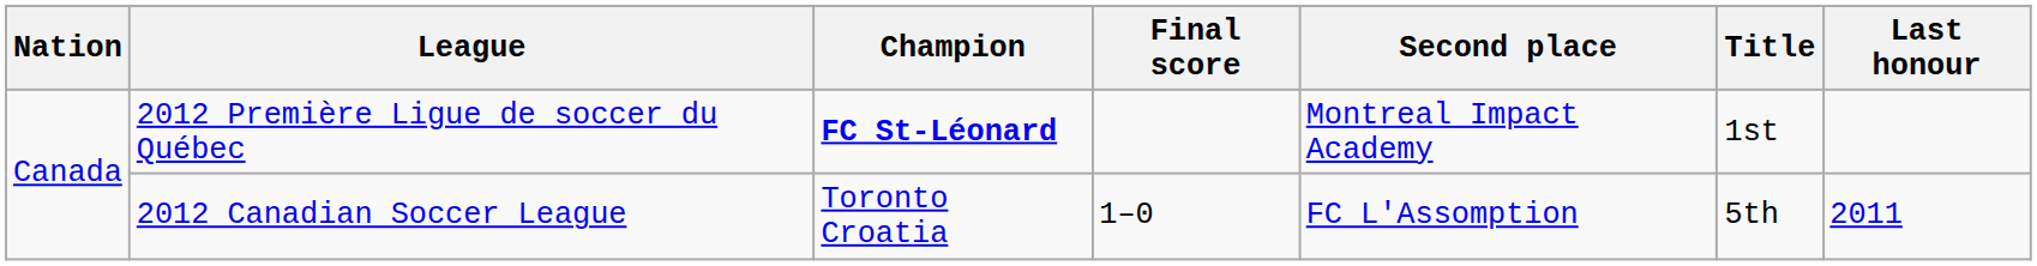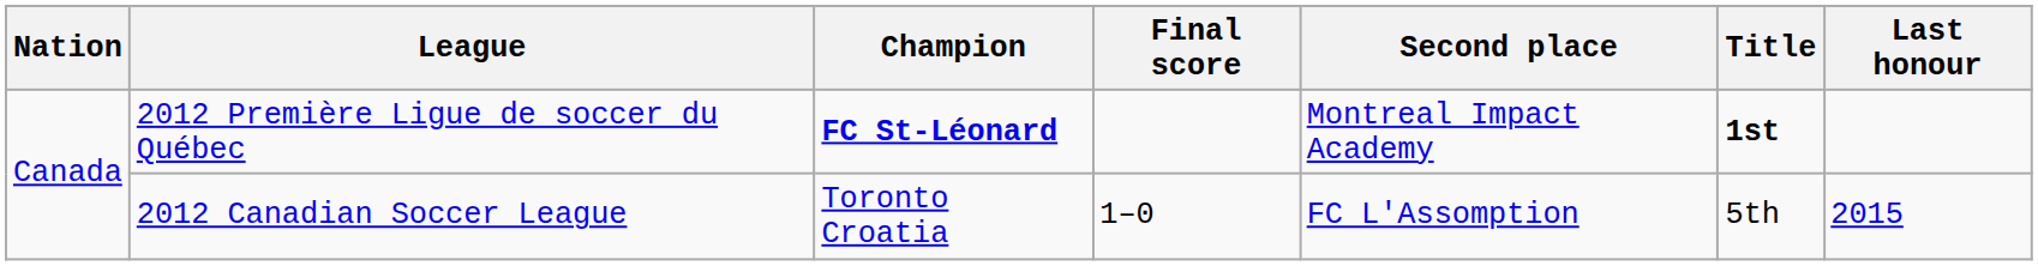2012 Première Ligue de soccer du Québec | Title: normal -> bold
2012 Canadian Soccer League | Last honour: 2011 -> 2015
